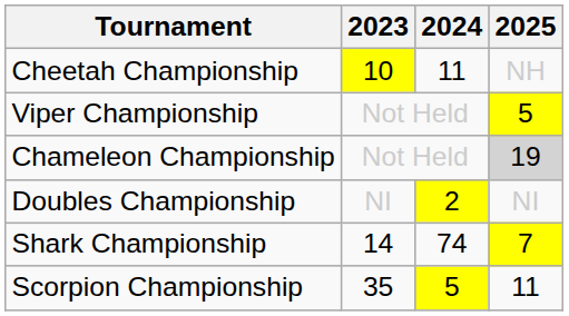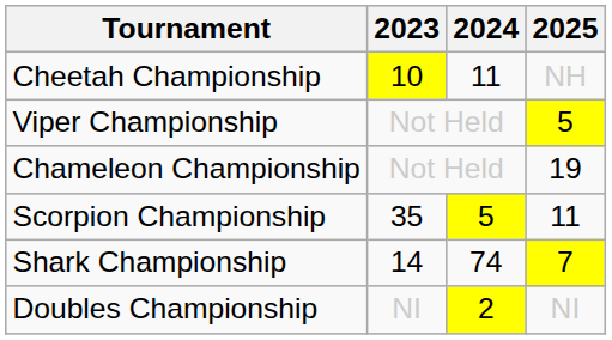Chameleon Championship | 2025: lightgrey background -> no background
rows swapped: Scorpion Championship <-> Doubles Championship
